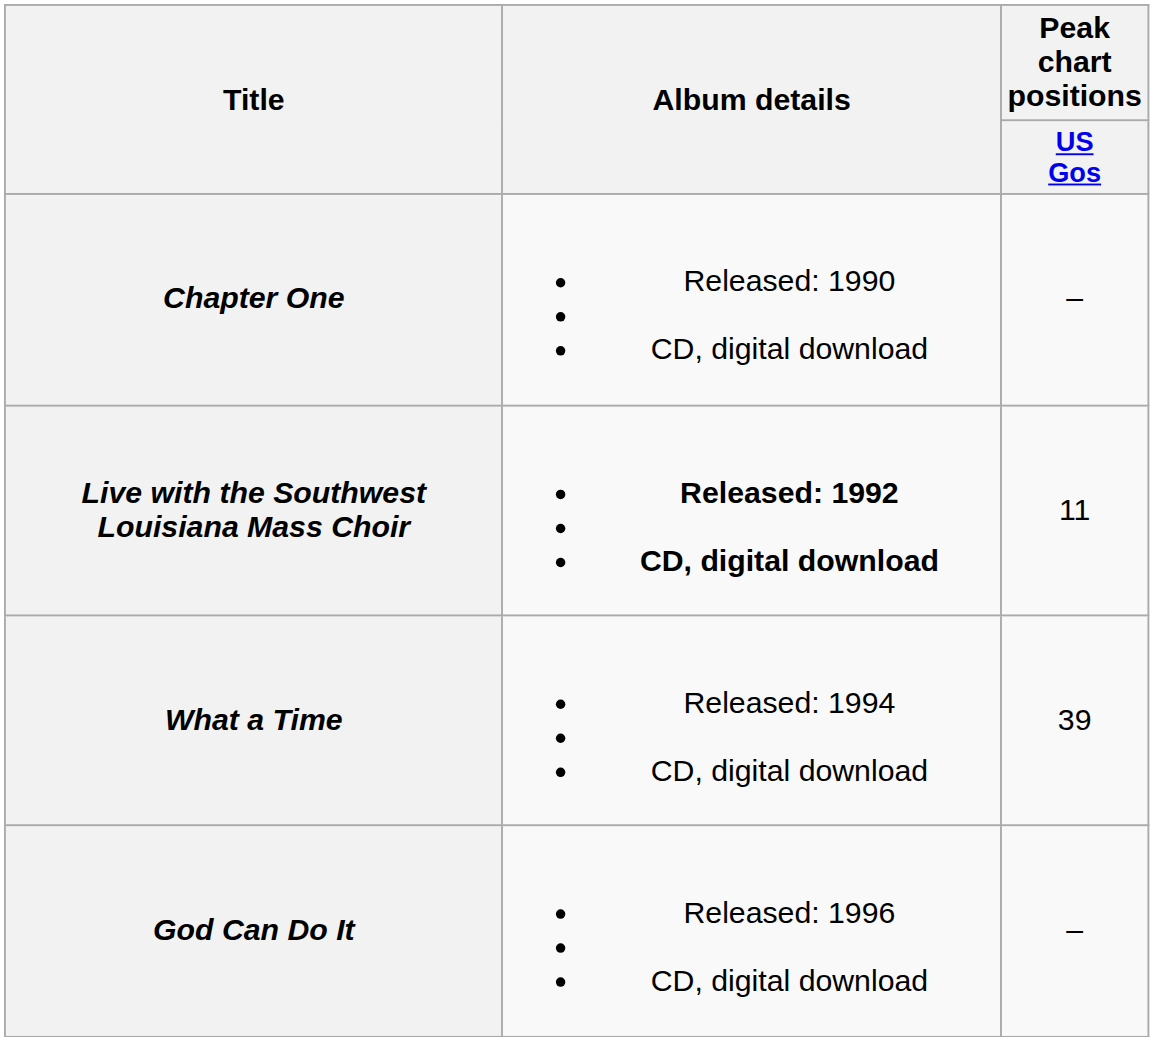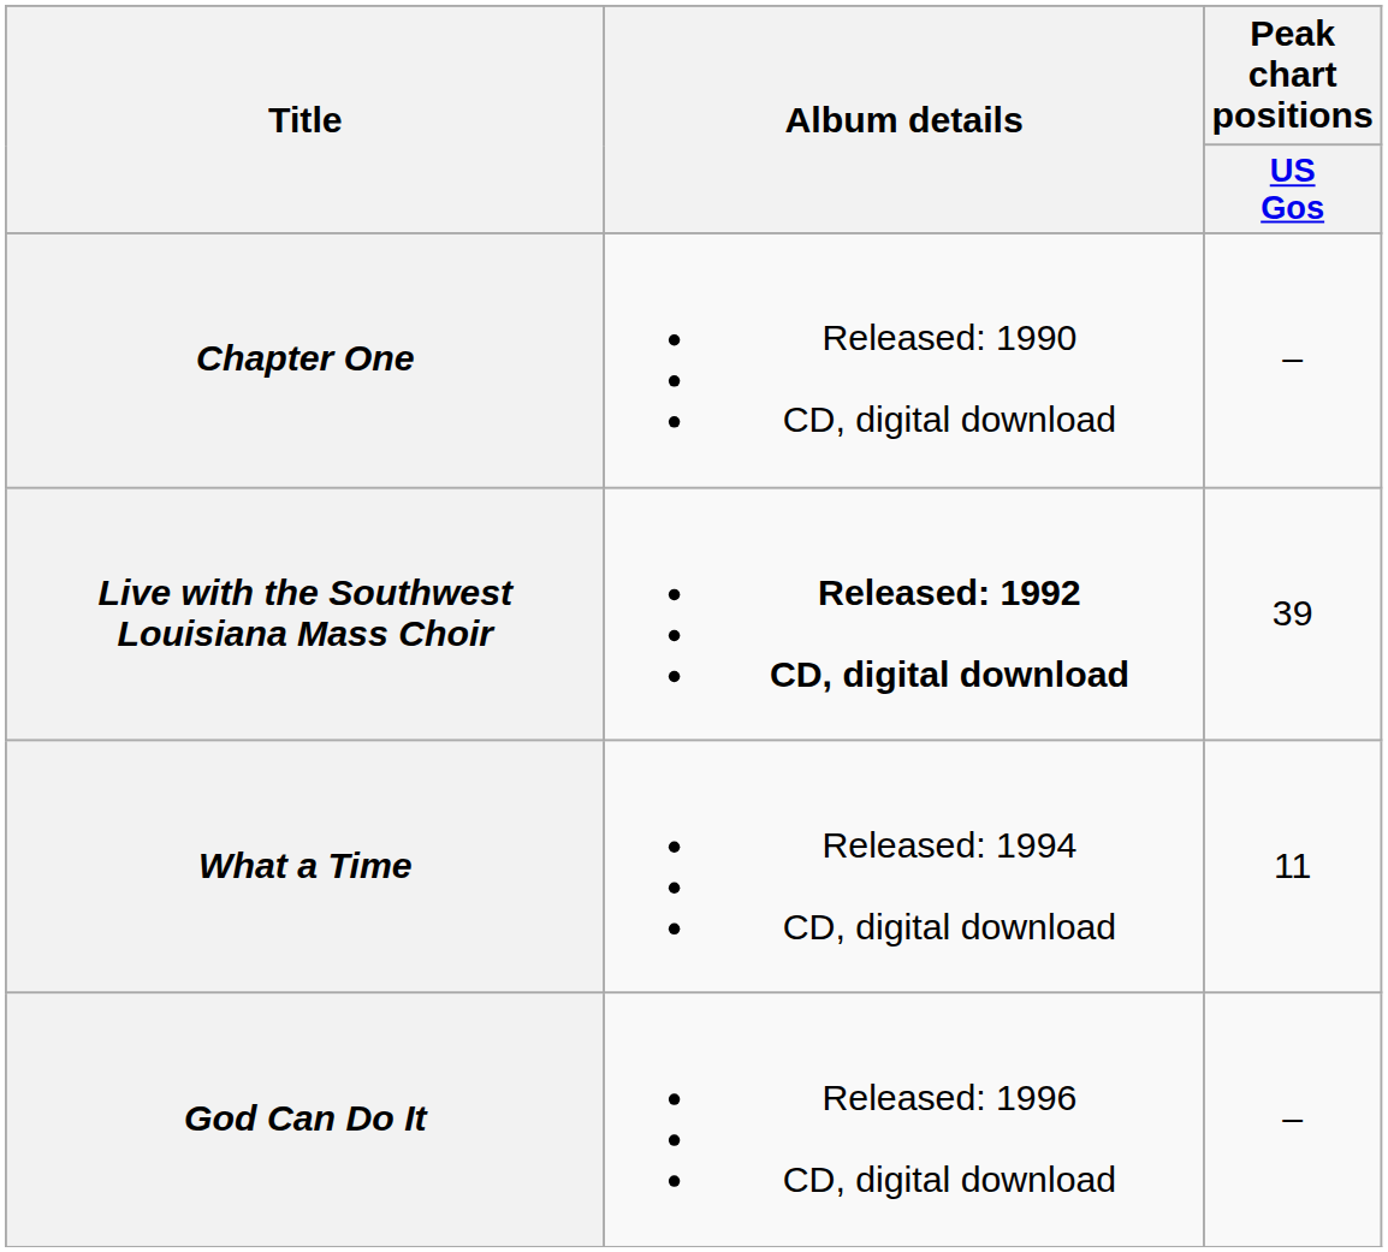Live with the Southwest Louisiana Mass Choir | Peak chart positions / US Gos: 11 -> 39
What a Time | Peak chart positions / US Gos: 39 -> 11
